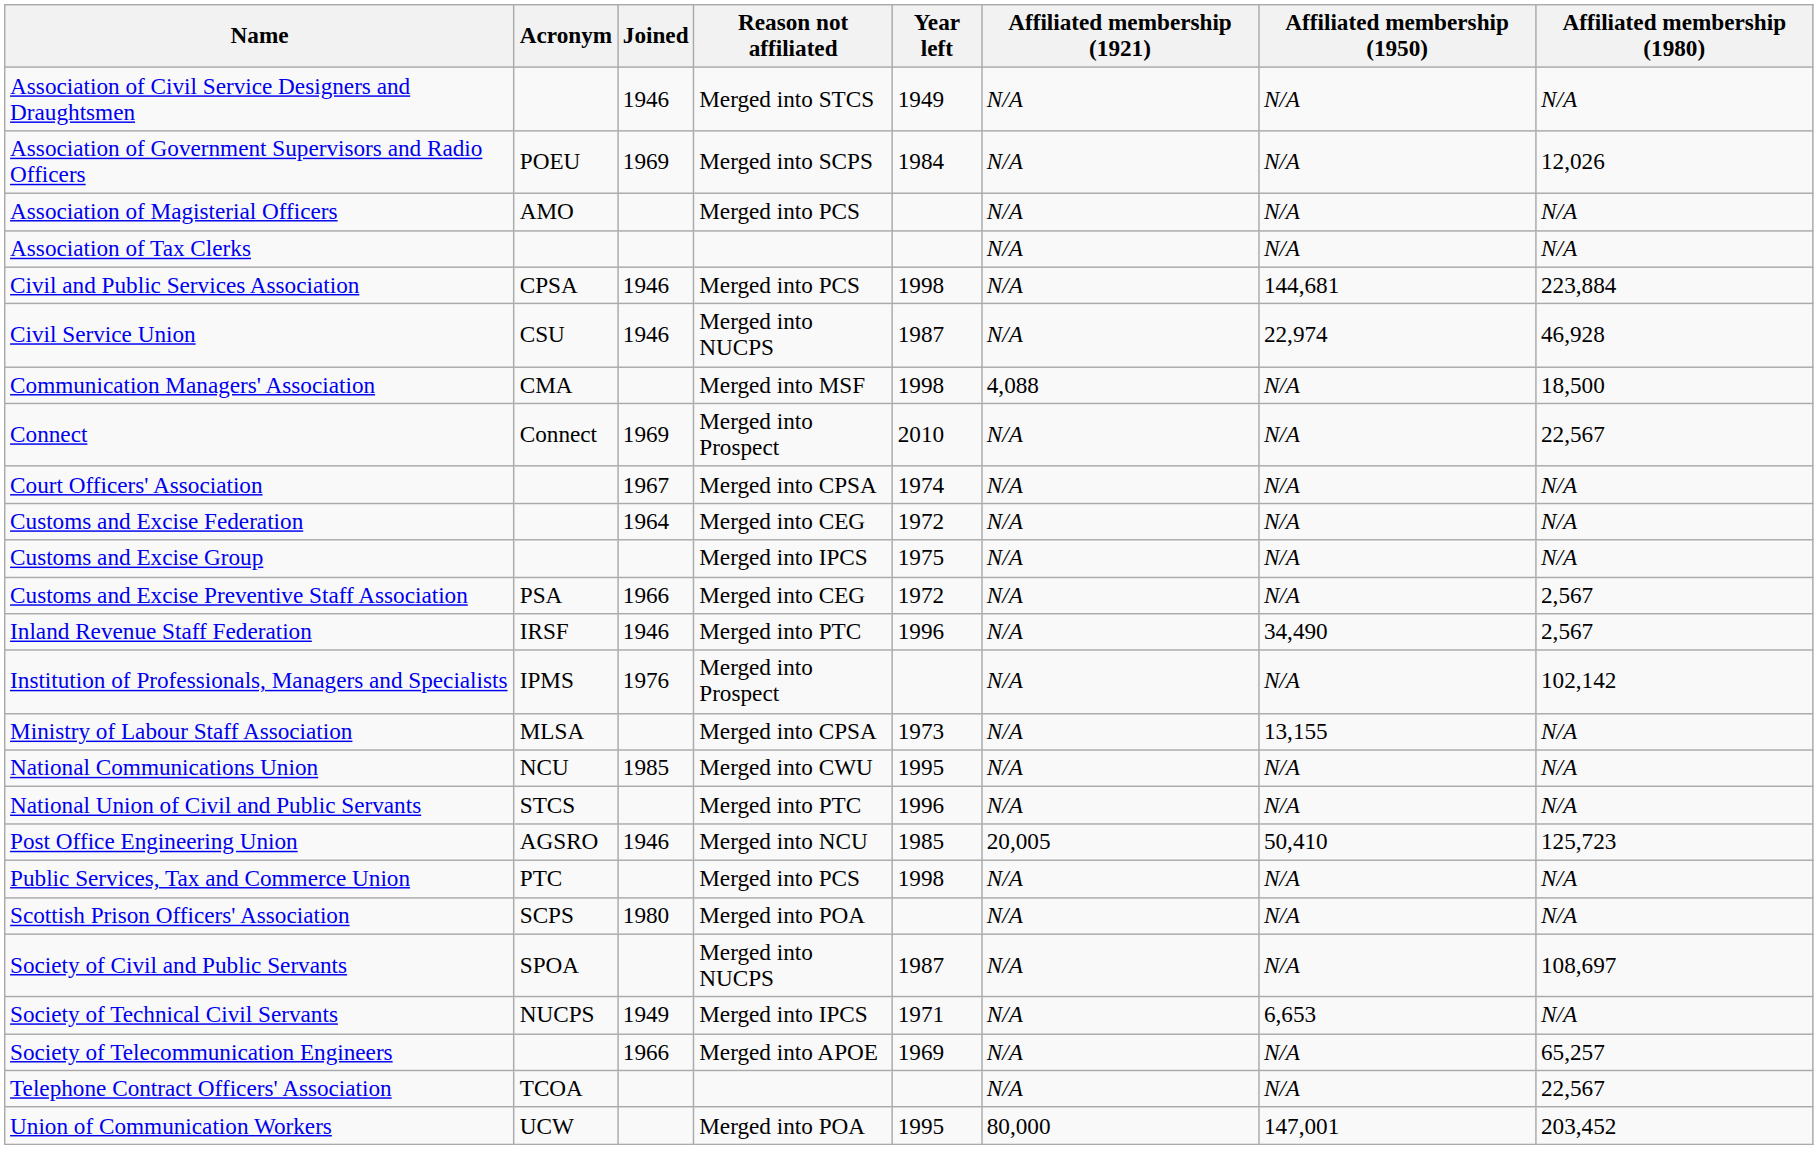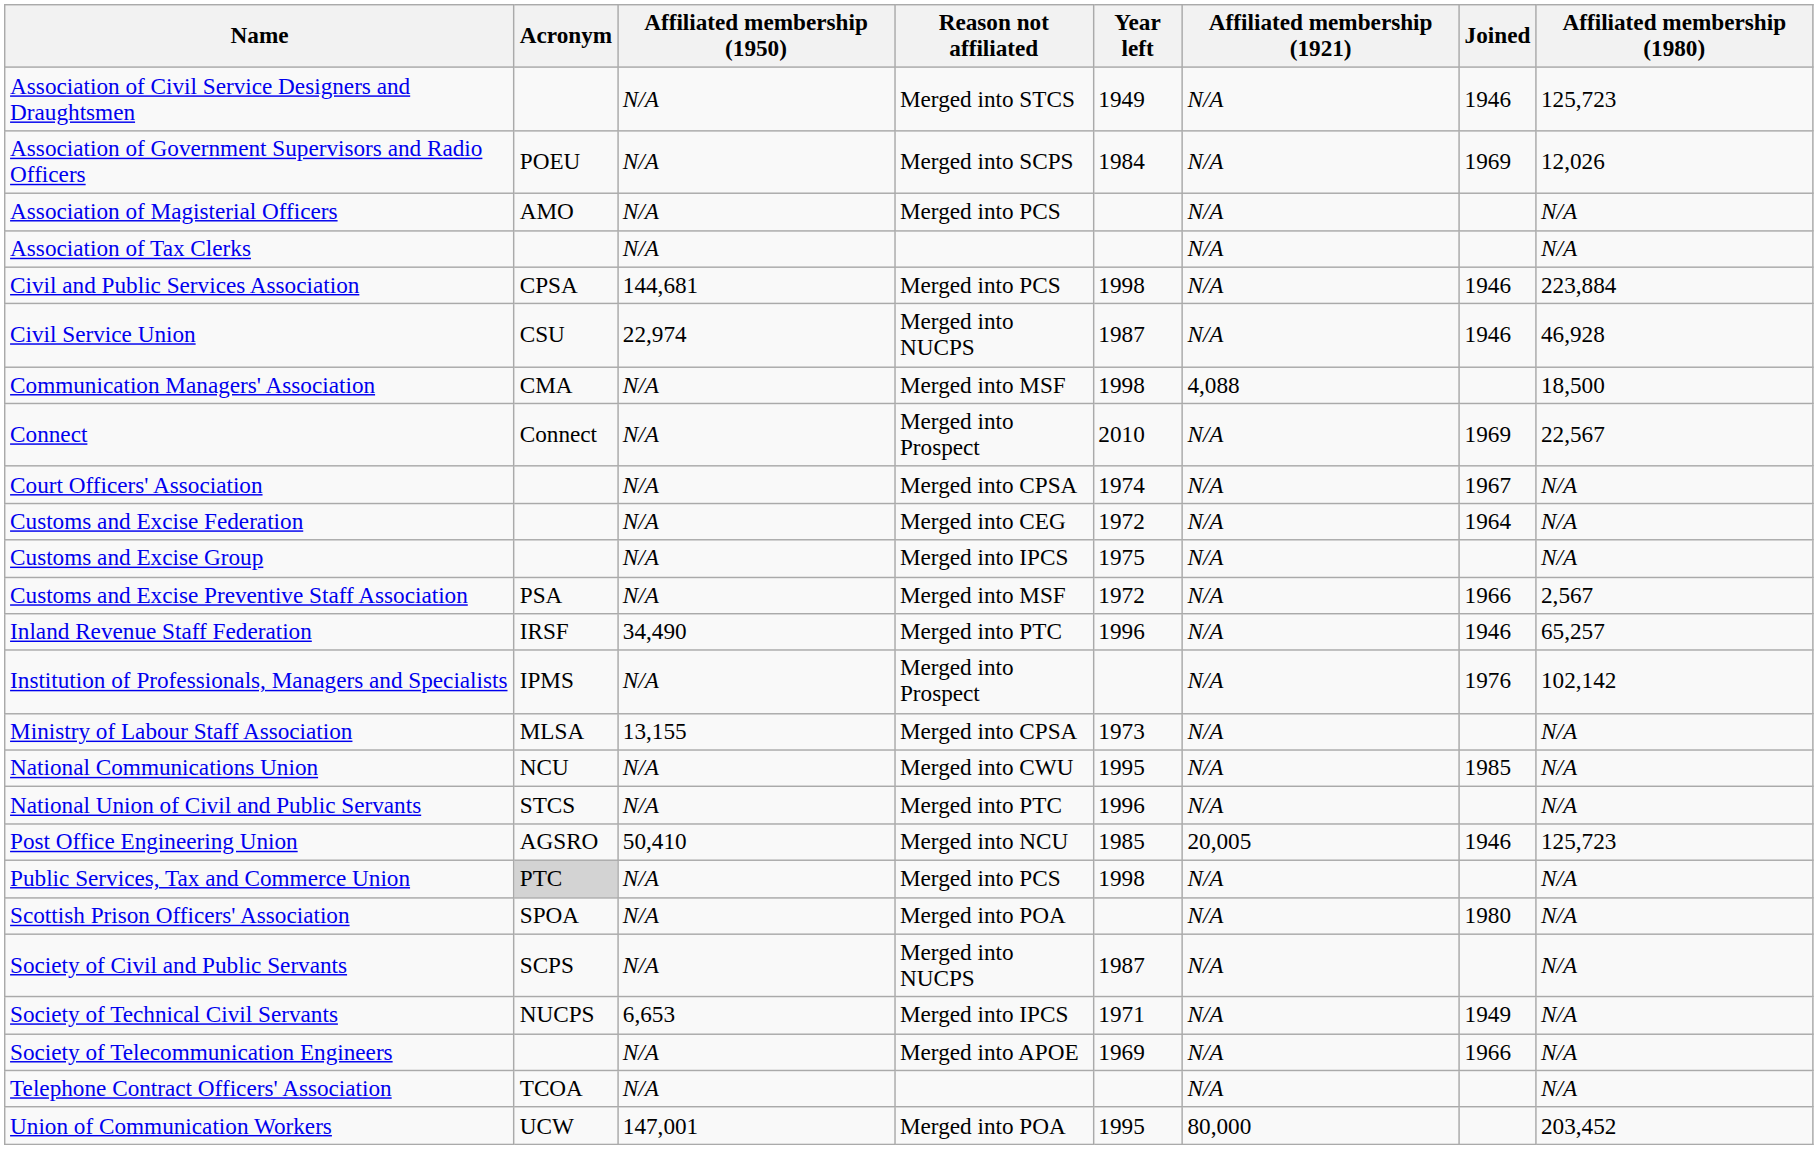columns swapped: Joined <-> Affiliated membership (1950)
Association of Civil Service Designers and Draughtsmen | Affiliated membership (1980): N/A -> 125,723
Customs and Excise Preventive Staff Association | Reason not affiliated: Merged into CEG -> Merged into MSF
Inland Revenue Staff Federation | Affiliated membership (1980): 2,567 -> 65,257
Public Services, Tax and Commerce Union | Acronym: no background -> lightgrey background
Scottish Prison Officers' Association | Acronym: SCPS -> SPOA
Society of Civil and Public Servants | Acronym: SPOA -> SCPS
Society of Civil and Public Servants | Affiliated membership (1980): 108,697 -> N/A
Society of Telecommunication Engineers | Affiliated membership (1980): 65,257 -> N/A
Telephone Contract Officers' Association | Affiliated membership (1980): 22,567 -> N/A
